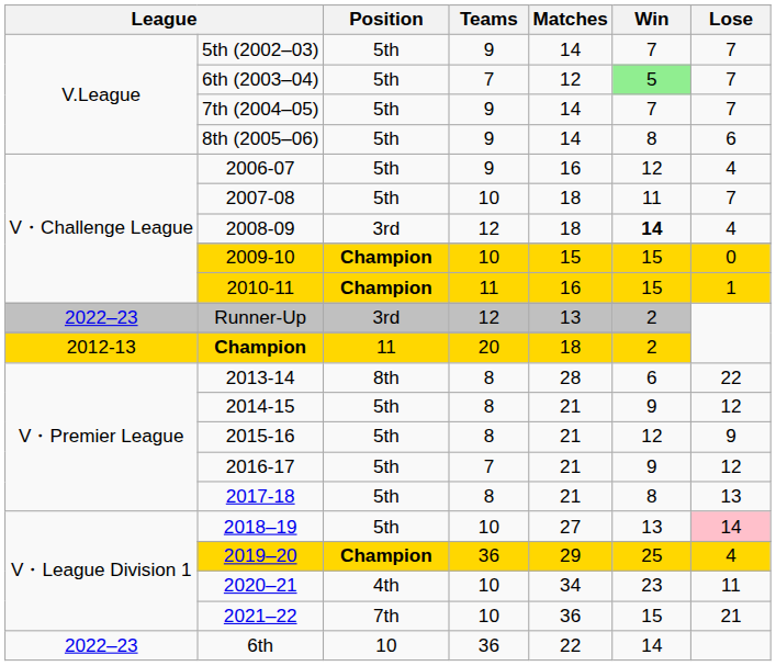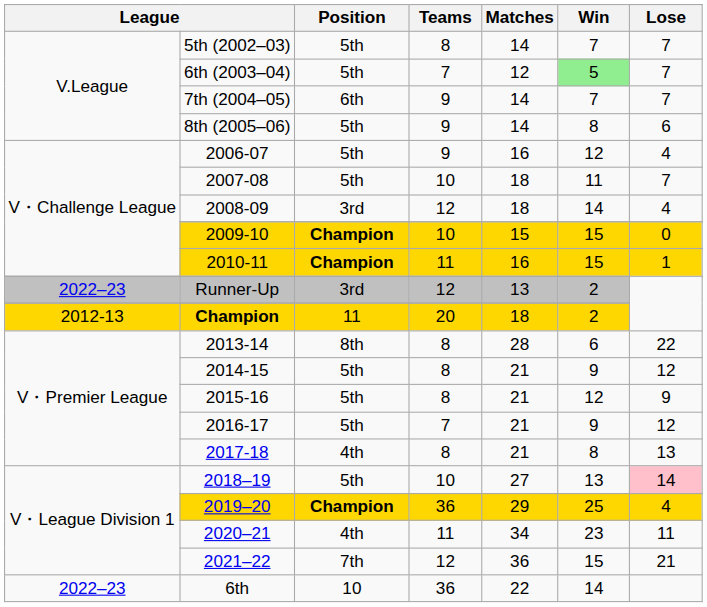5th (2002–03) | Teams: 9 -> 8
7th (2004–05) | Position: 5th -> 6th
2008-09 | Win: bold -> normal
2017-18 | Position: 5th -> 4th
2020–21 | Teams: 10 -> 11
2021–22 | Teams: 10 -> 12
